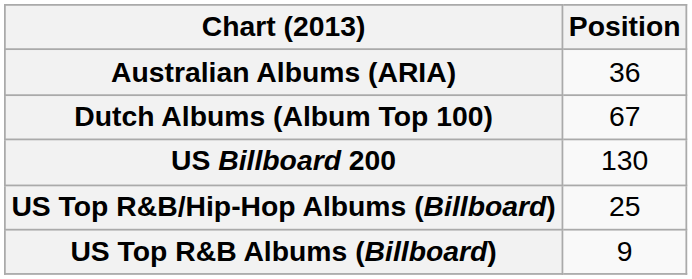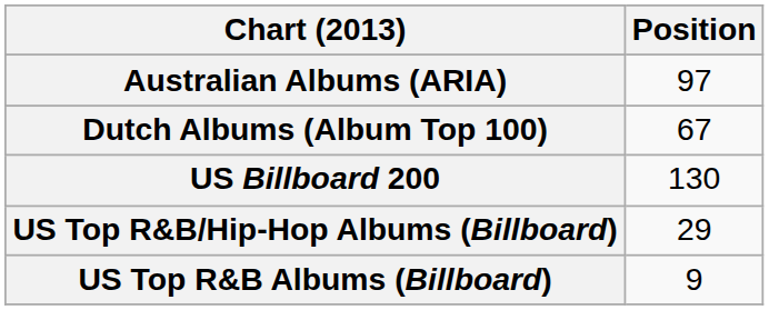Australian Albums (ARIA) | Position: 36 -> 97
US Top R&B/Hip-Hop Albums (Billboard) | Position: 25 -> 29
